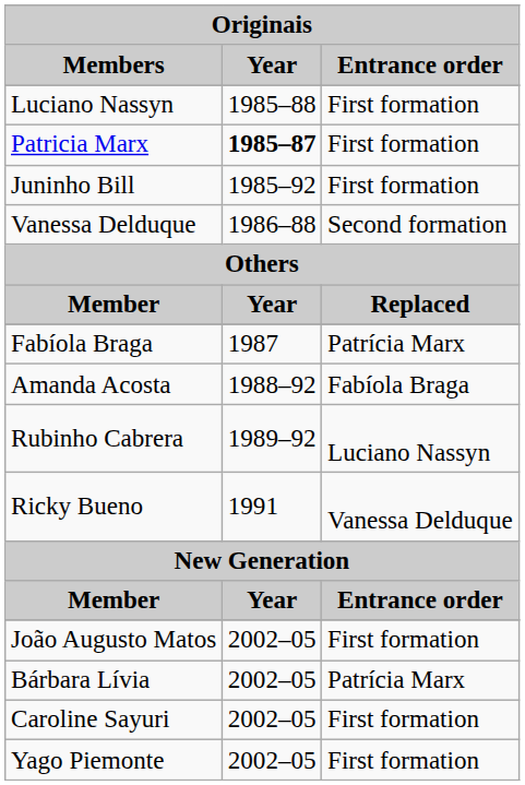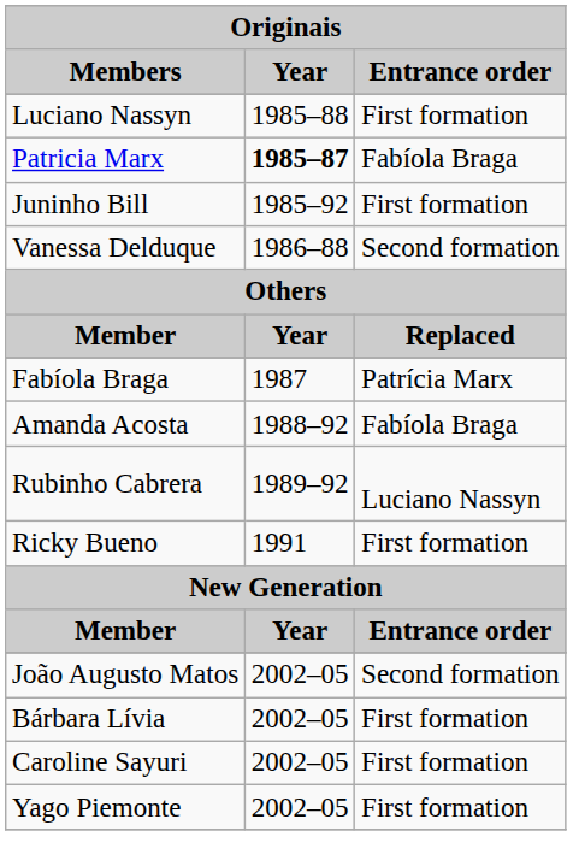Patricia Marx | Entrance order: First formation -> Fabíola Braga
Ricky Bueno | Entrance order: Vanessa Delduque -> First formation
João Augusto Matos | Entrance order: First formation -> Second formation
Bárbara Lívia | Entrance order: Patrícia Marx -> First formation
